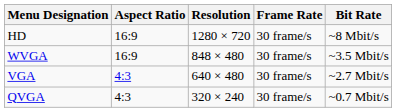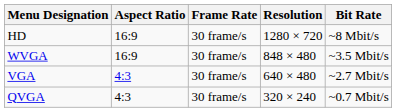columns swapped: Resolution <-> Frame Rate
